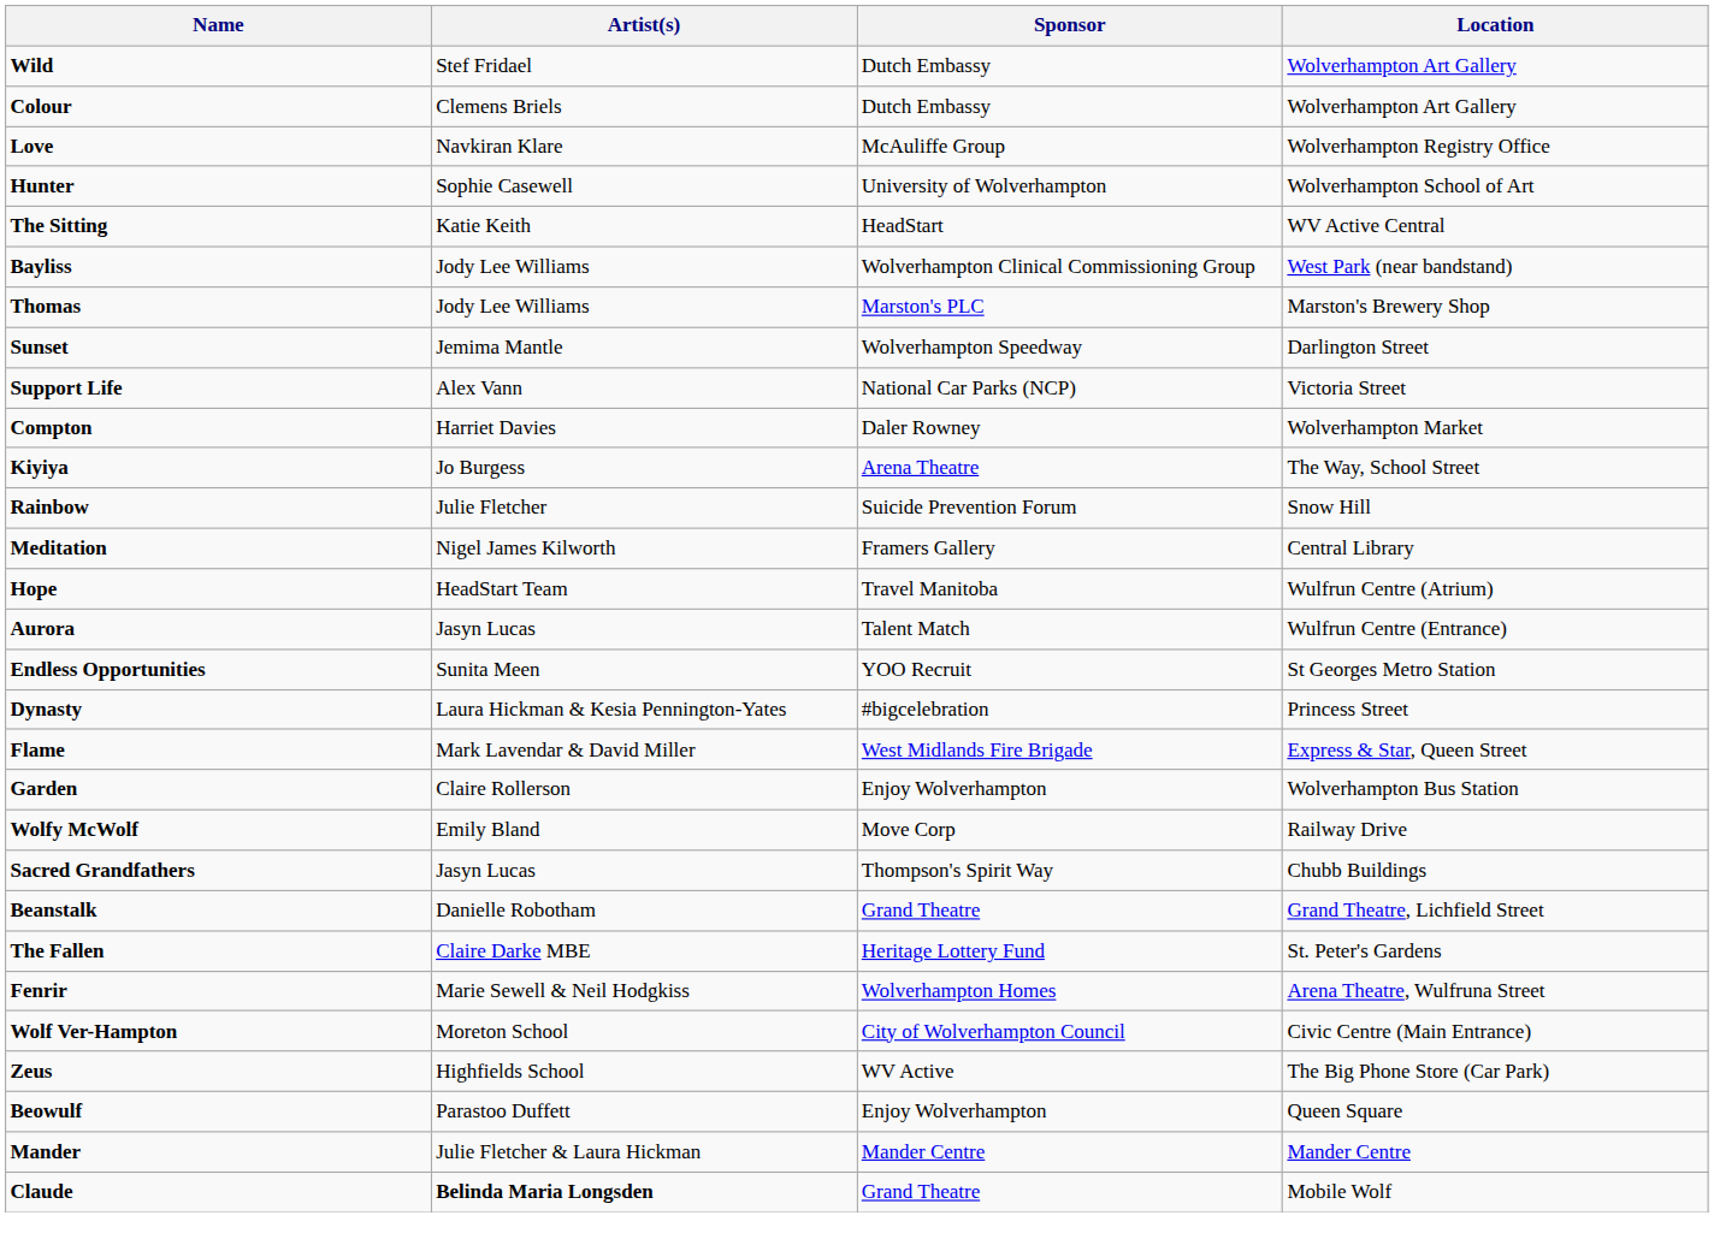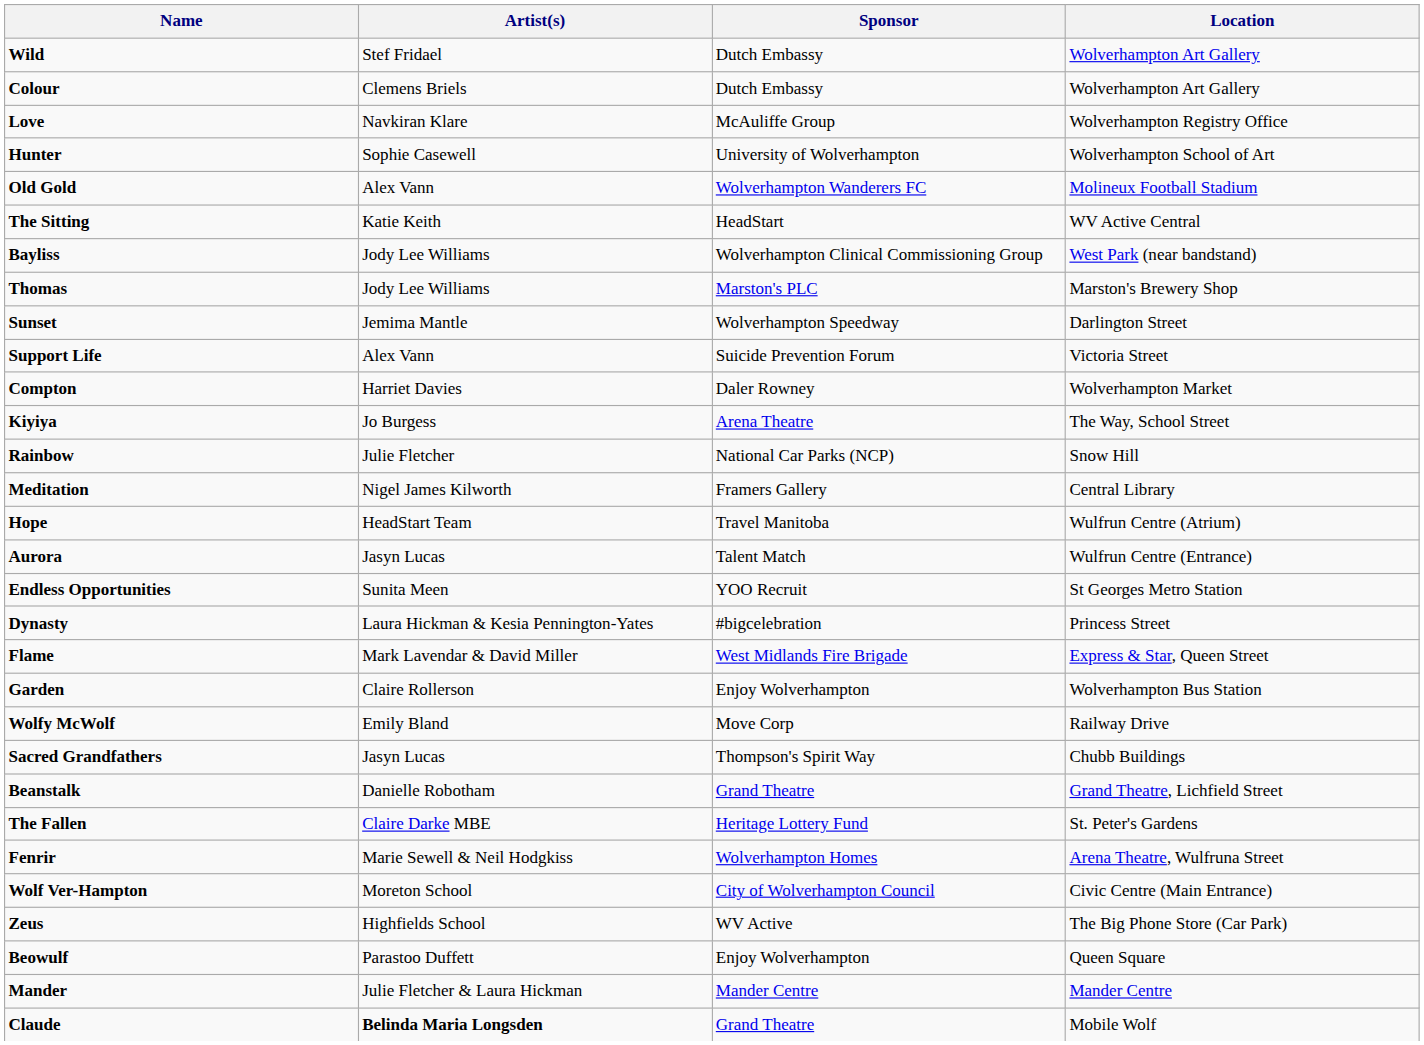+ row: Old Gold | Alex Vann | Wolverhampton Wanderers FC | Molineux Football Stadium
Support Life | Sponsor: National Car Parks (NCP) -> Suicide Prevention Forum
Rainbow | Sponsor: Suicide Prevention Forum -> National Car Parks (NCP)
